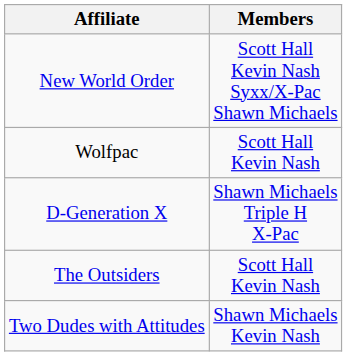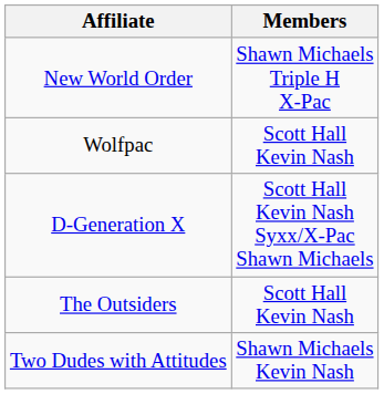New World Order | Members: Scott Hall Kevin Nash Syxx/X-Pac Shawn Michaels -> Shawn Michaels Triple H X-Pac
D-Generation X | Members: Shawn Michaels Triple H X-Pac -> Scott Hall Kevin Nash Syxx/X-Pac Shawn Michaels
